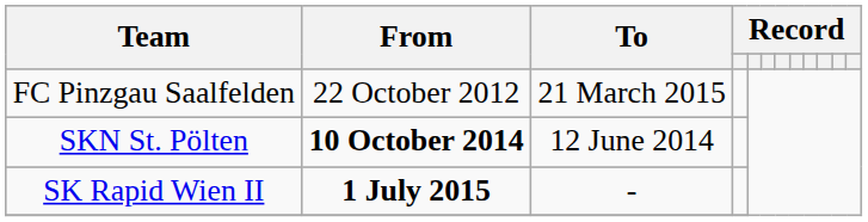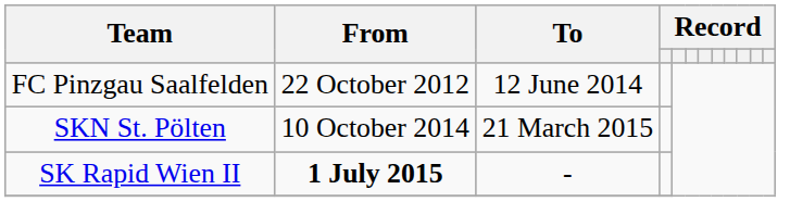FC Pinzgau Saalfelden | To: 21 March 2015 -> 12 June 2014
SKN St. Pölten | From: bold -> normal
SKN St. Pölten | To: 12 June 2014 -> 21 March 2015
